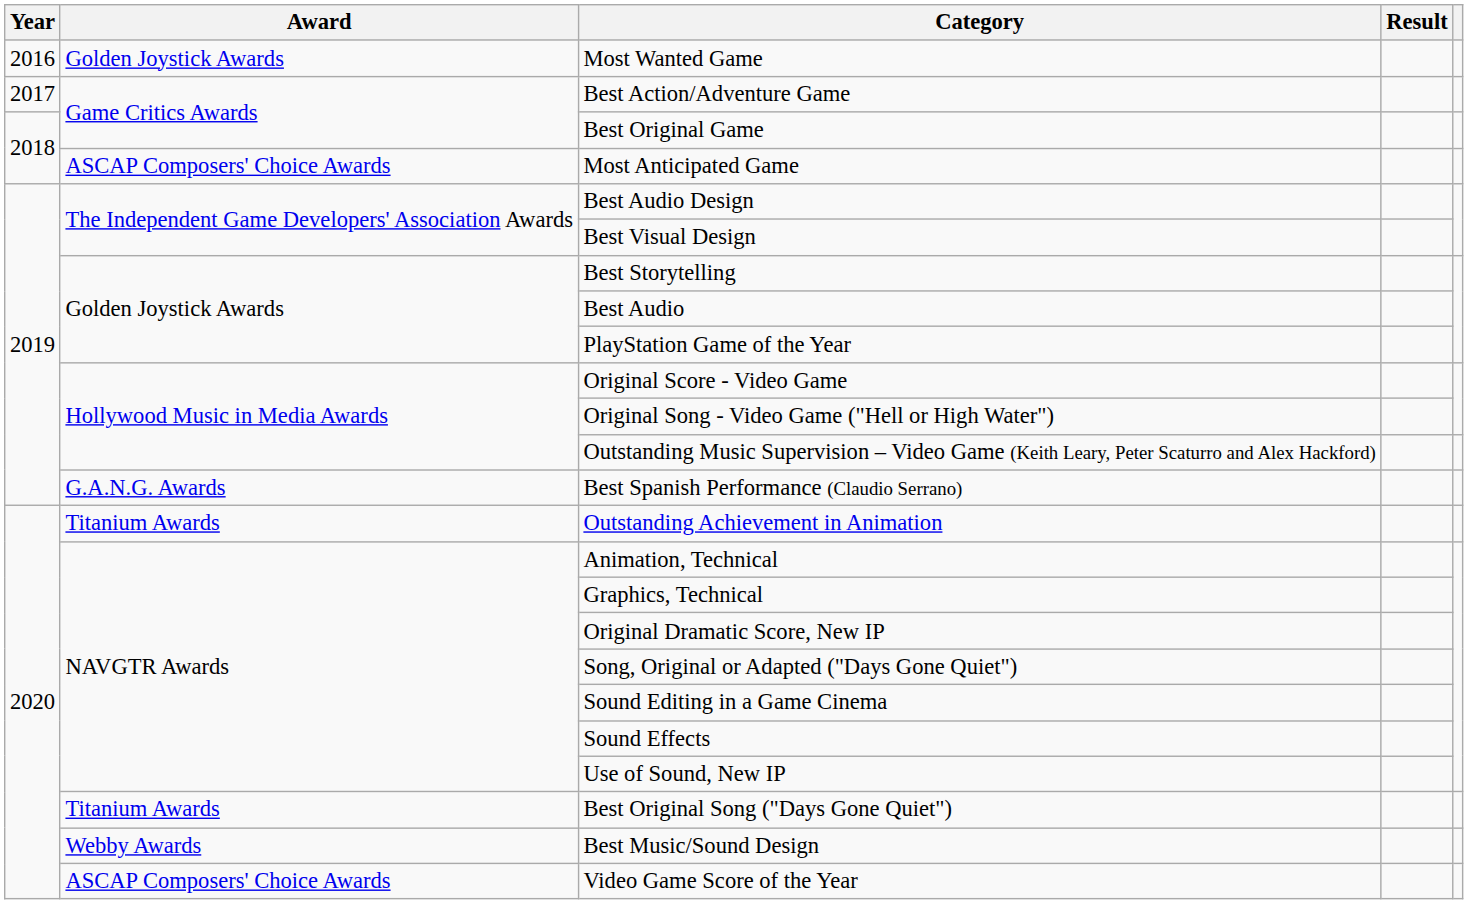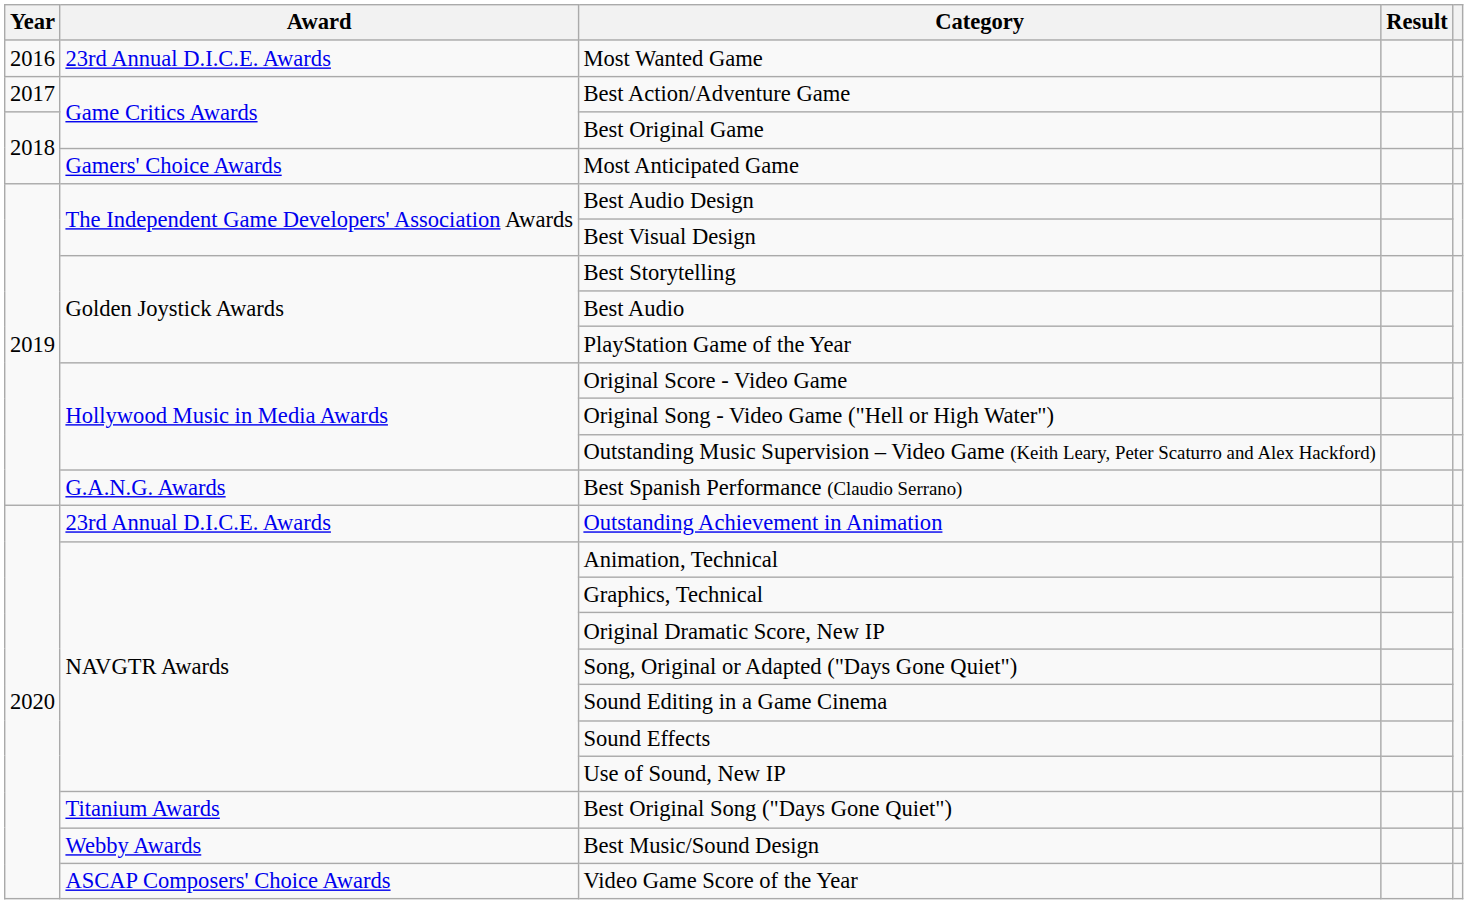Most Wanted Game | Award: Golden Joystick Awards -> 23rd Annual D.I.C.E. Awards
Most Anticipated Game | Award: ASCAP Composers' Choice Awards -> Gamers' Choice Awards
Outstanding Achievement in Animation | Award: Titanium Awards -> 23rd Annual D.I.C.E. Awards
